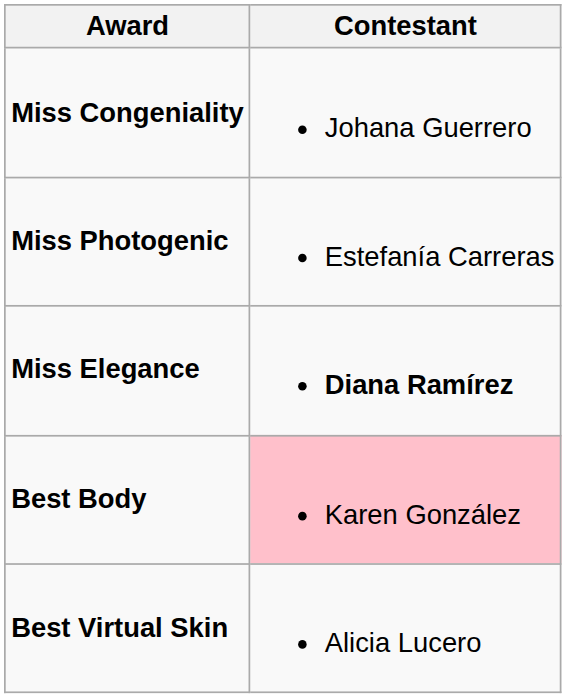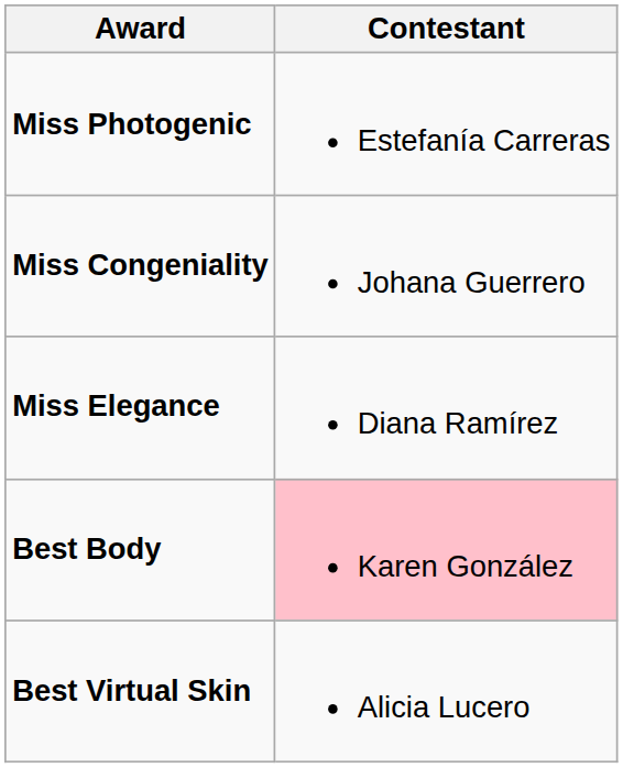rows swapped: Miss Photogenic <-> Miss Congeniality
Miss Elegance | Contestant: bold -> normal
